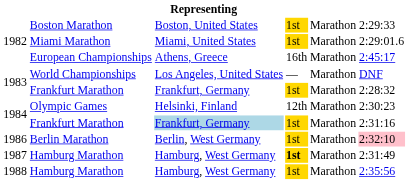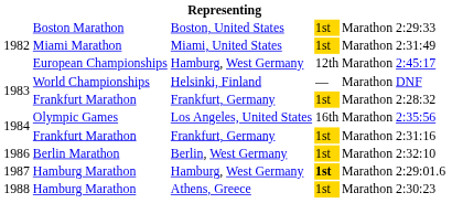Miami Marathon | column 6: 2:29:01.6 -> 2:31:49
European Championships | column 3: Athens, Greece -> Hamburg, West Germany
European Championships | column 4: 16th -> 12th
World Championships | column 3: Los Angeles, United States -> Helsinki, Finland
Olympic Games | column 3: Helsinki, Finland -> Los Angeles, United States
Olympic Games | column 4: 12th -> 16th
Olympic Games | column 6: 2:30:23 -> 2:35:56
1984 / Frankfurt Marathon | column 3: lightblue background -> no background
Berlin Marathon | column 6: pink background -> no background
1987 / Hamburg Marathon | column 6: 2:31:49 -> 2:29:01.6
1988 / Hamburg Marathon | column 3: Hamburg, West Germany -> Athens, Greece
1988 / Hamburg Marathon | column 6: 2:35:56 -> 2:30:23
